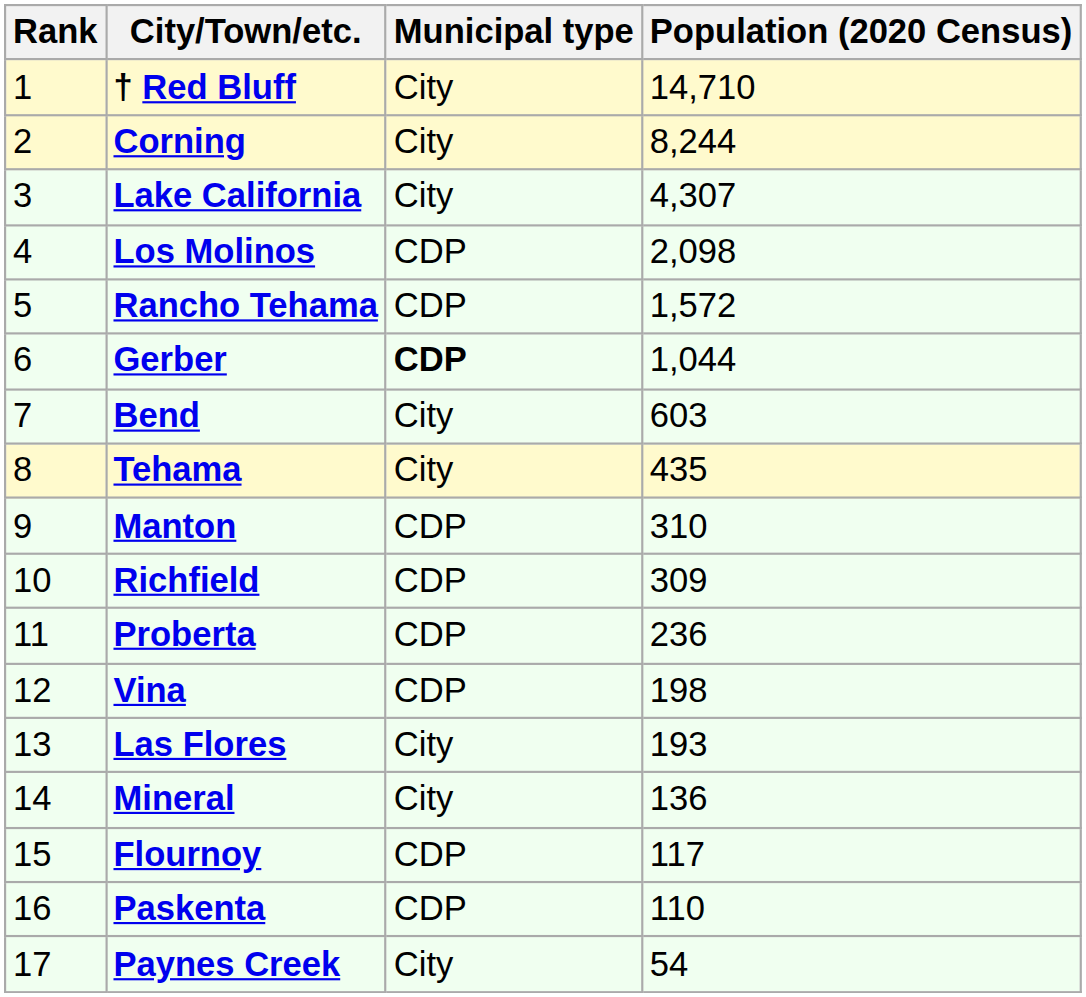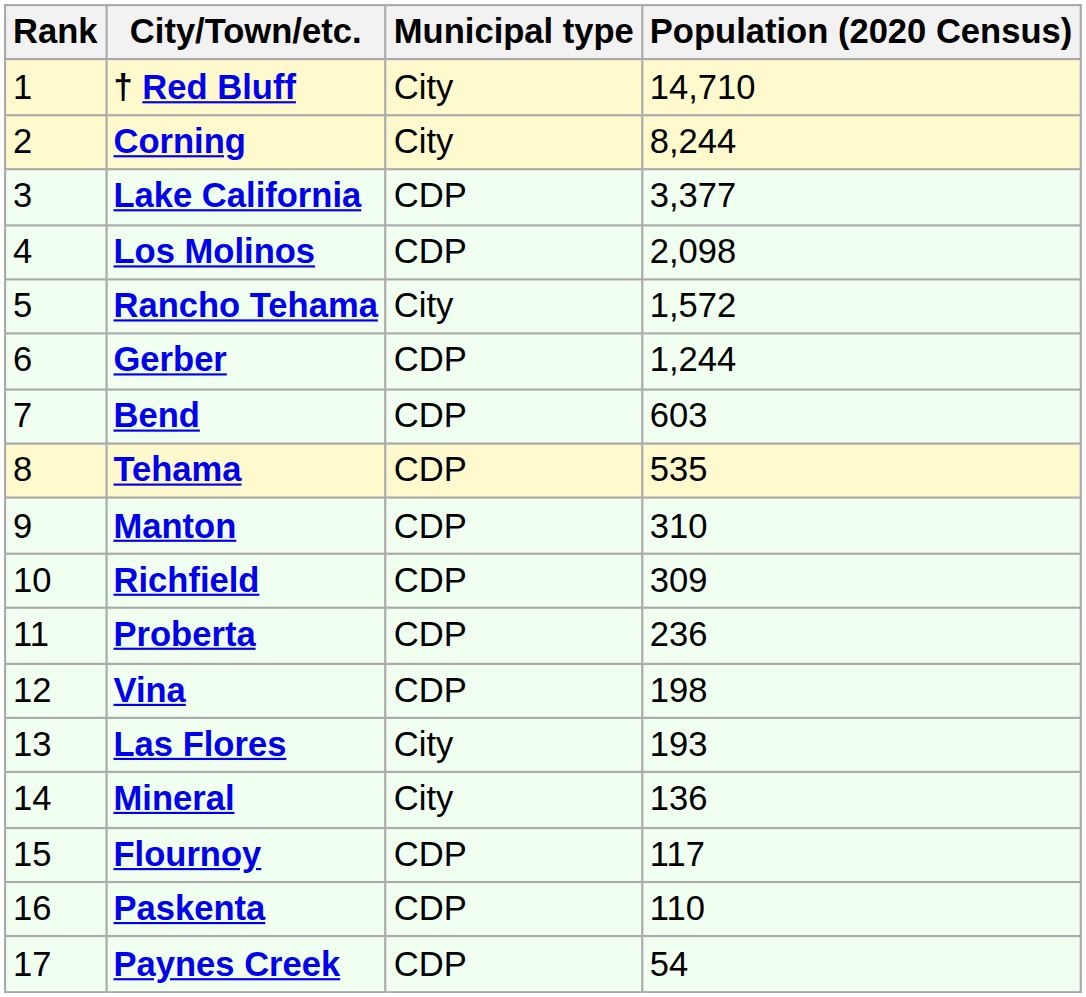Lake California | Municipal type: City -> CDP
Lake California | Population (2020 Census): 4,307 -> 3,377
Rancho Tehama | Municipal type: CDP -> City
Gerber | Municipal type: bold -> normal
Gerber | Population (2020 Census): 1,044 -> 1,244
Bend | Municipal type: City -> CDP
Tehama | Municipal type: City -> CDP
Tehama | Population (2020 Census): 435 -> 535
Paynes Creek | Municipal type: City -> CDP
